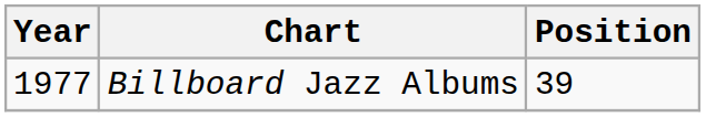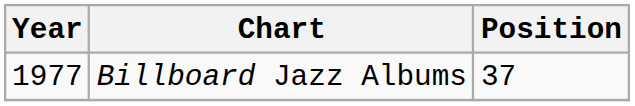Billboard Jazz Albums | Position: 39 -> 37
